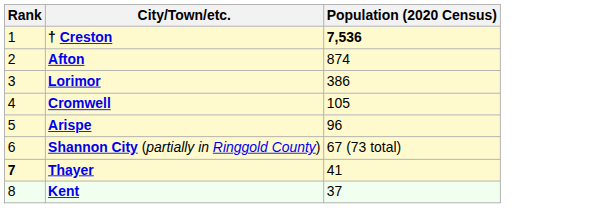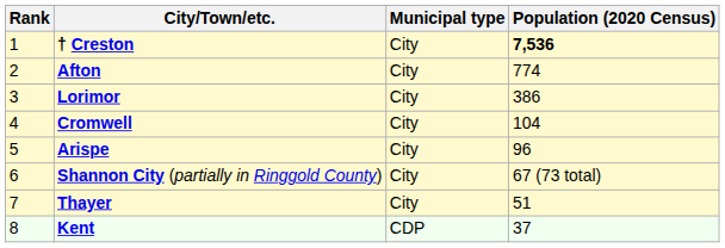+ column: Municipal type | City | City | City | City | City | City | City | CDP
Afton | Population (2020 Census): 874 -> 774
Cromwell | Population (2020 Census): 105 -> 104
Thayer | Rank: bold -> normal
Thayer | Population (2020 Census): 41 -> 51
